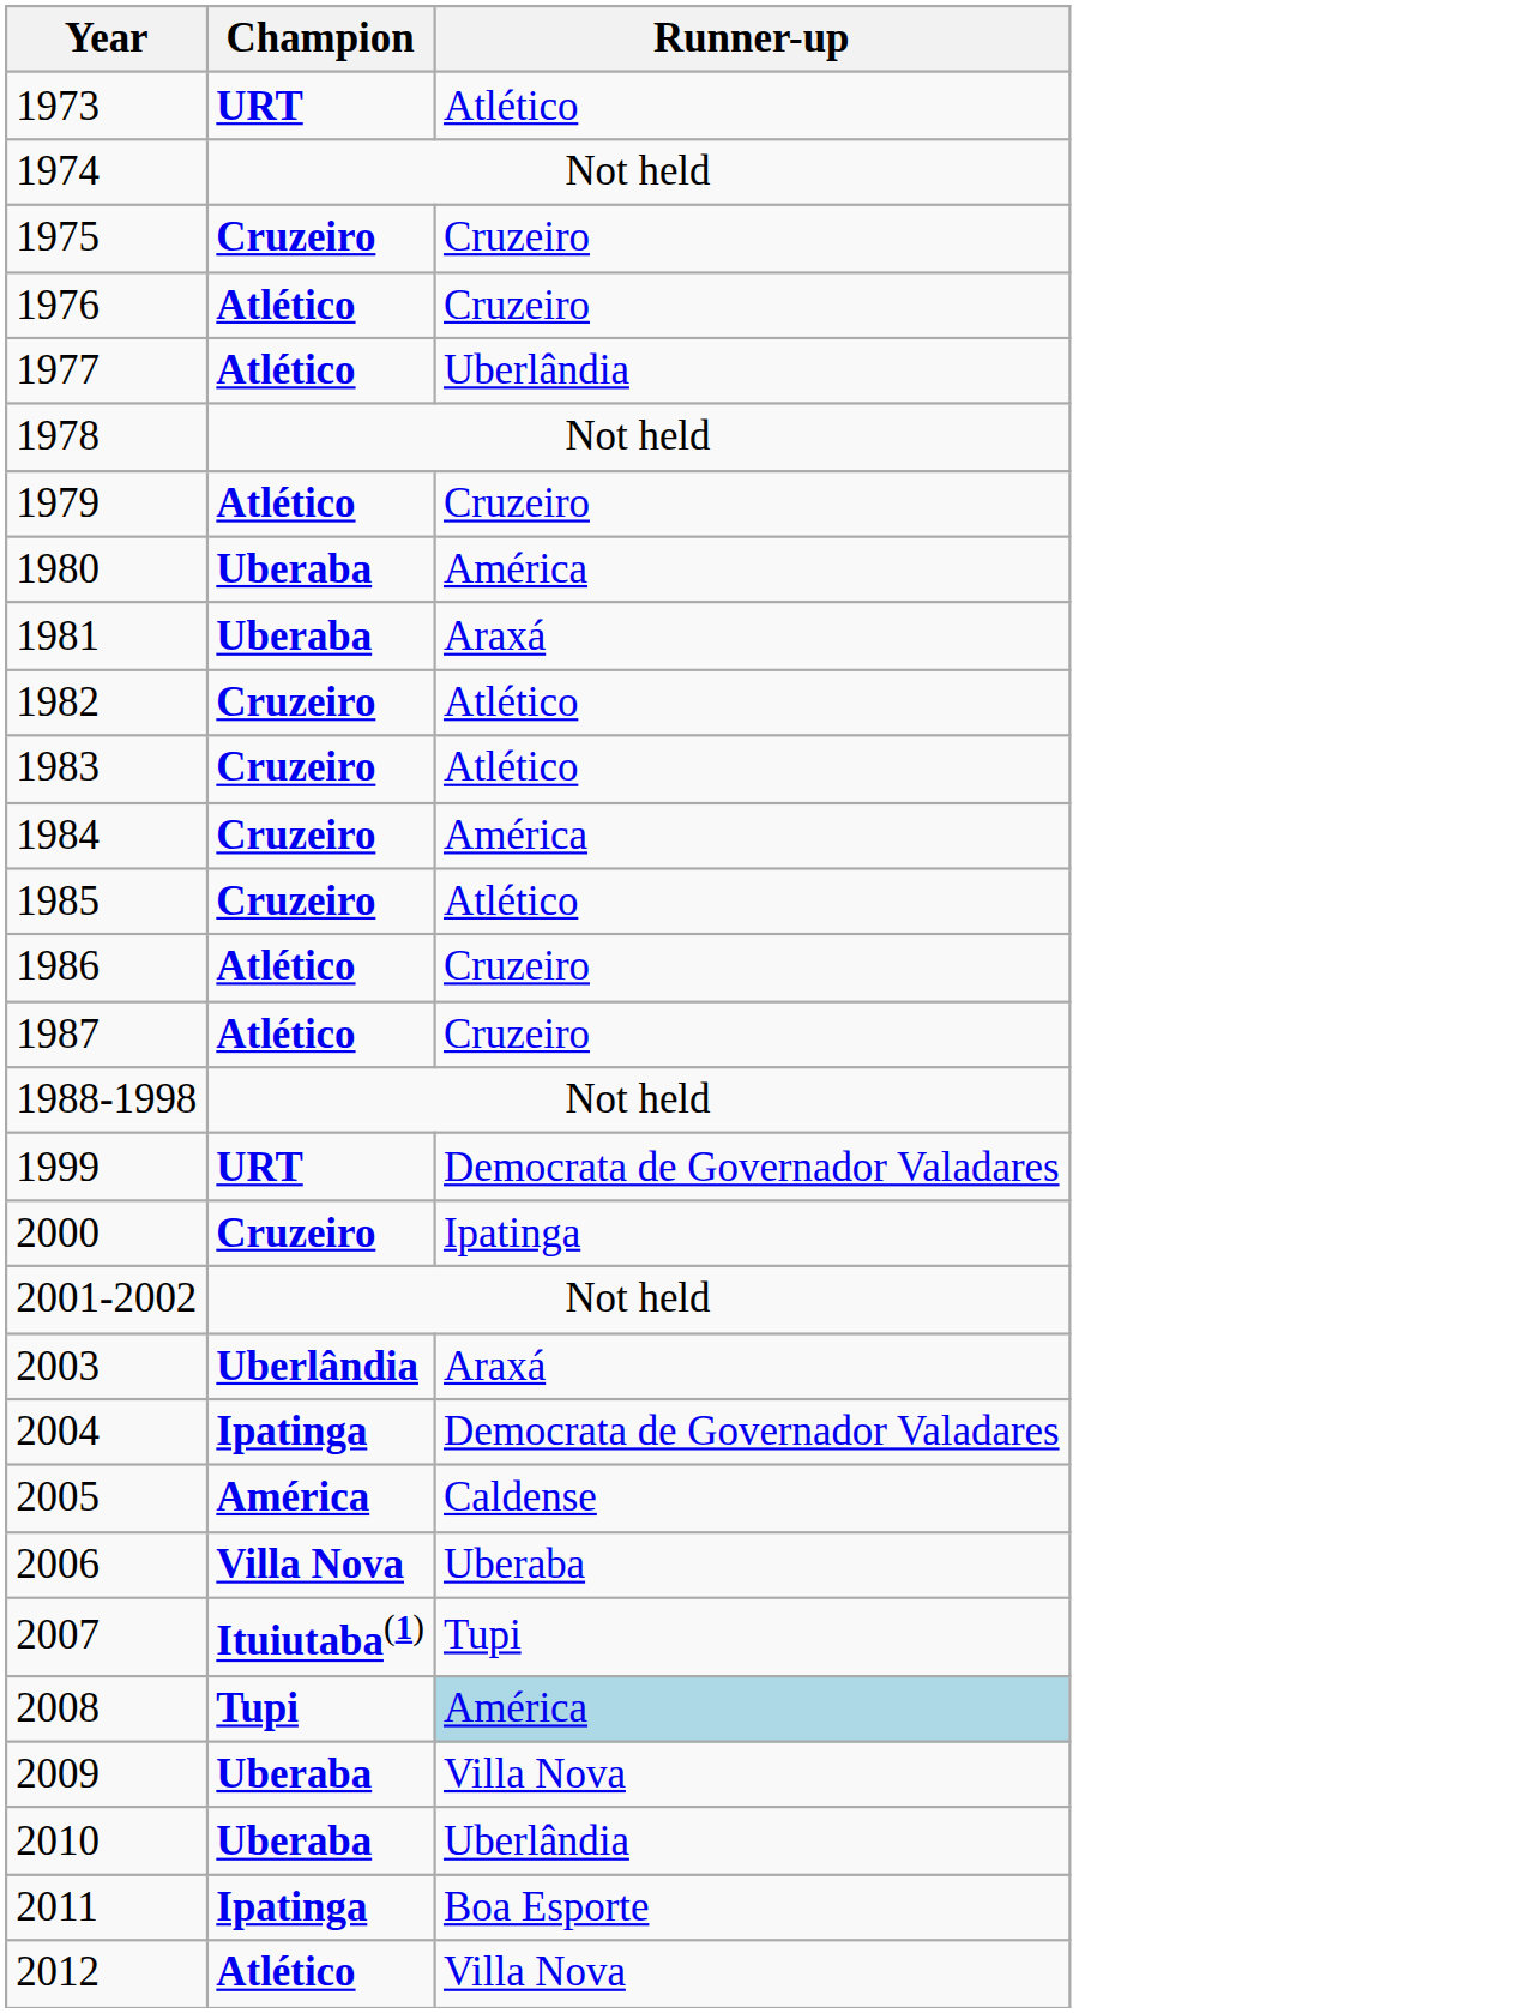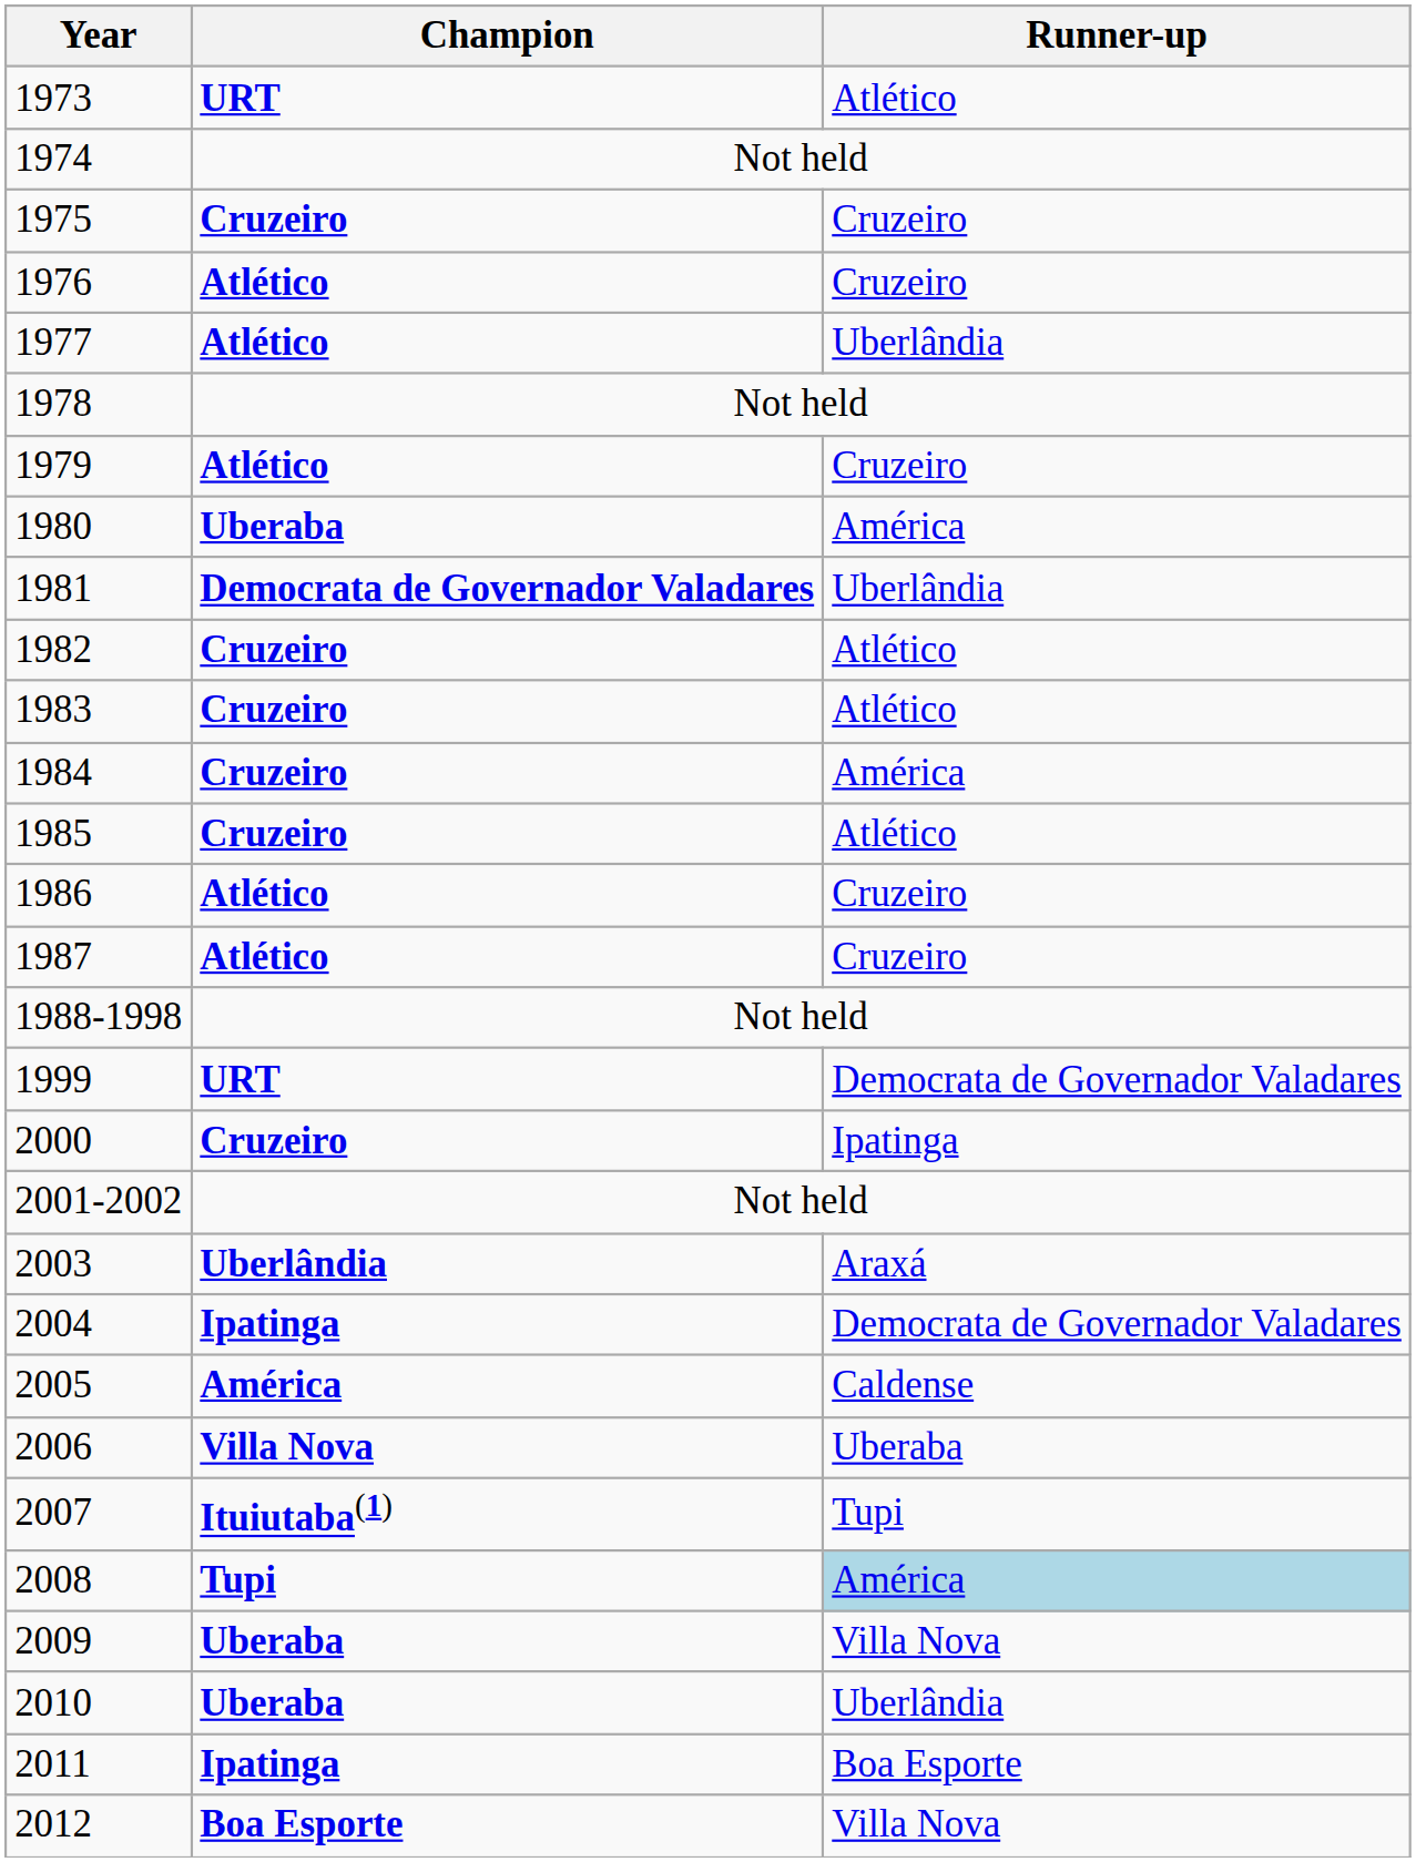1981 | Champion: Uberaba -> Democrata de Governador Valadares
1981 | Runner-up: Araxá -> Uberlândia
2012 | Champion: Atlético -> Boa Esporte
